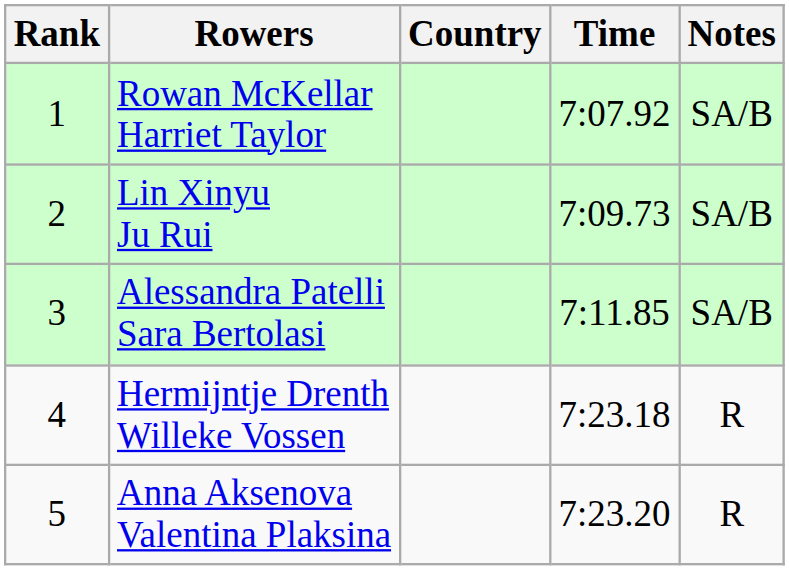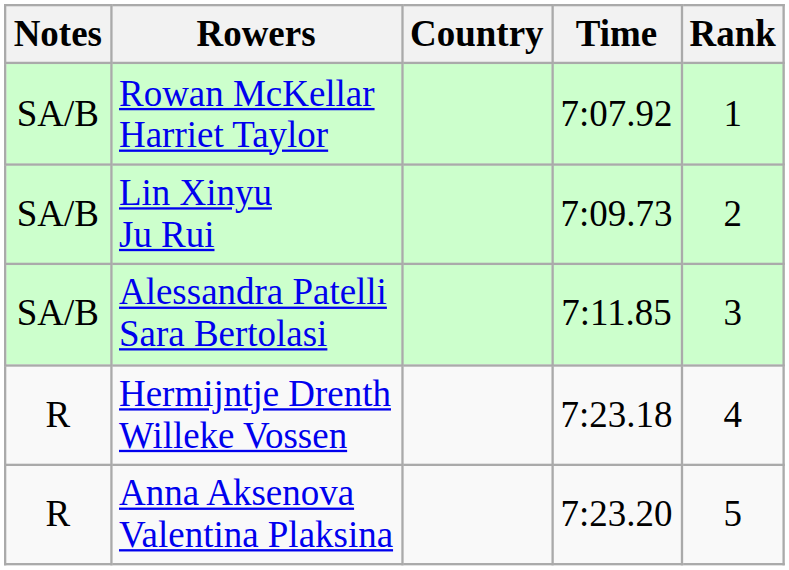columns swapped: Rank <-> Notes
